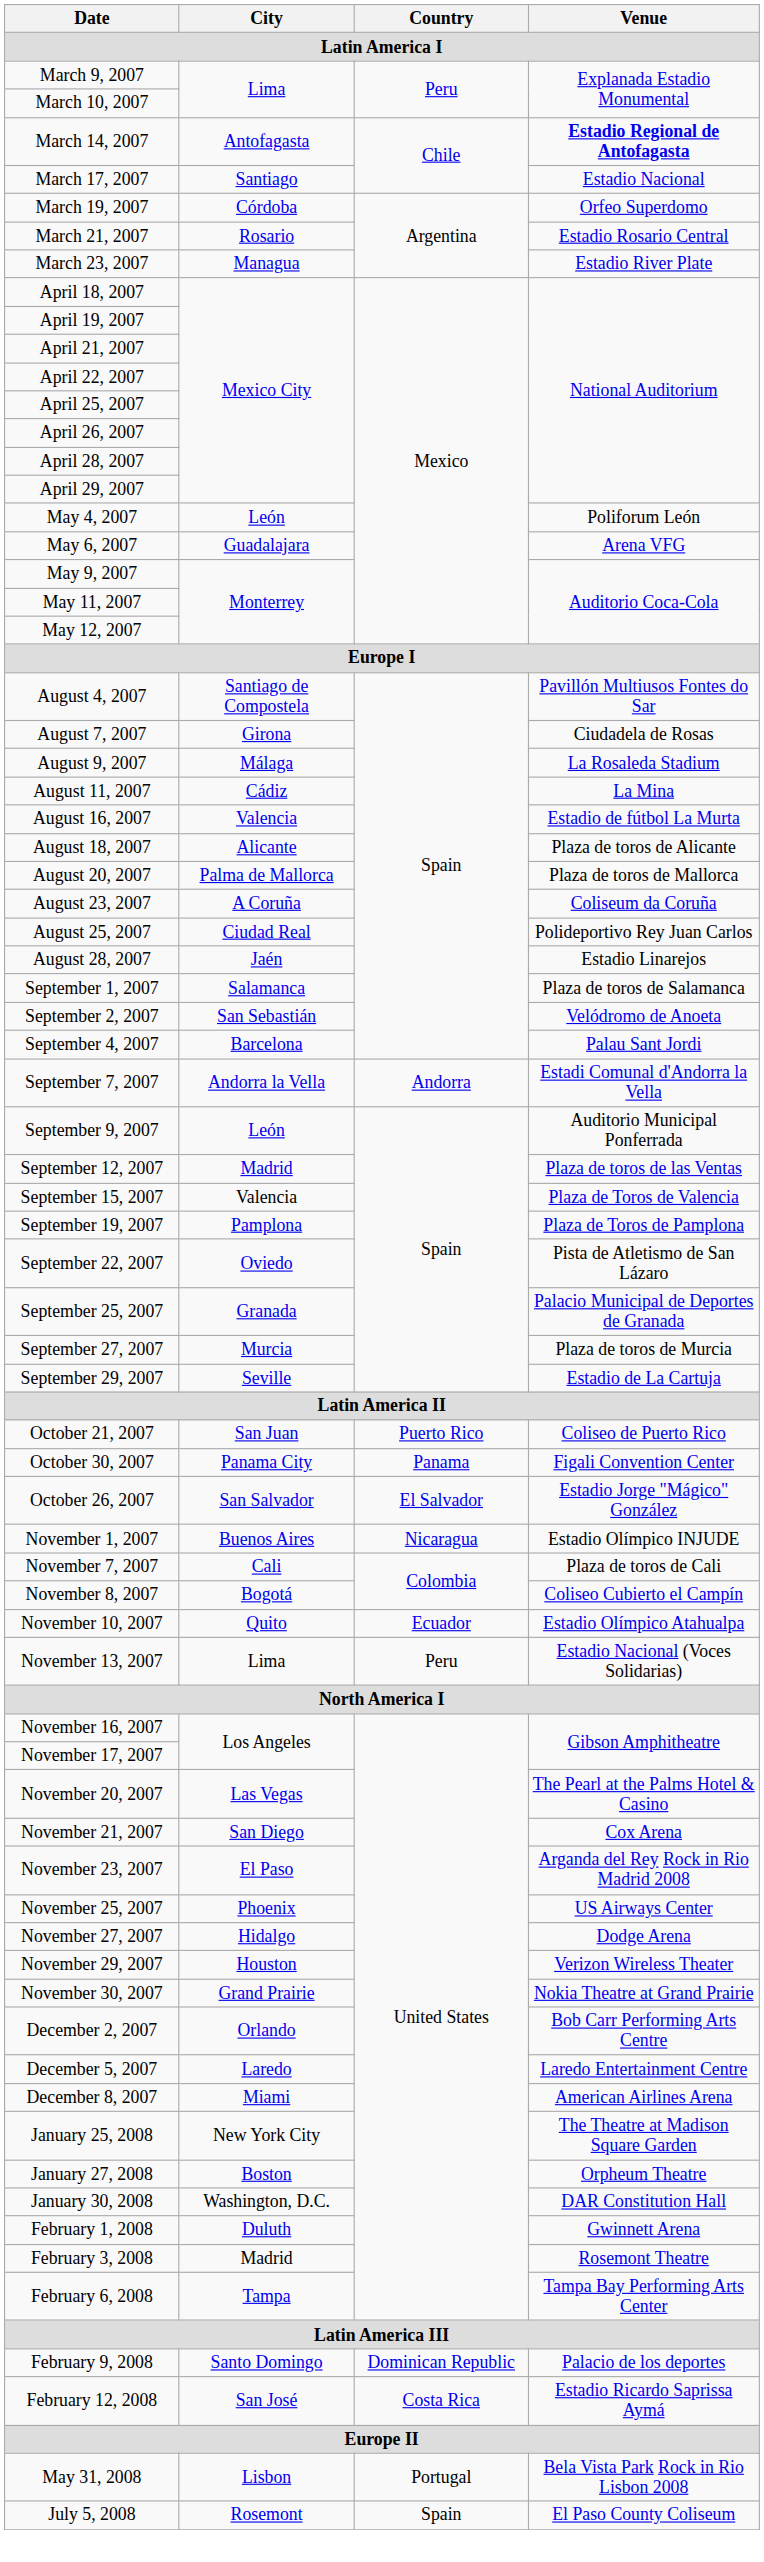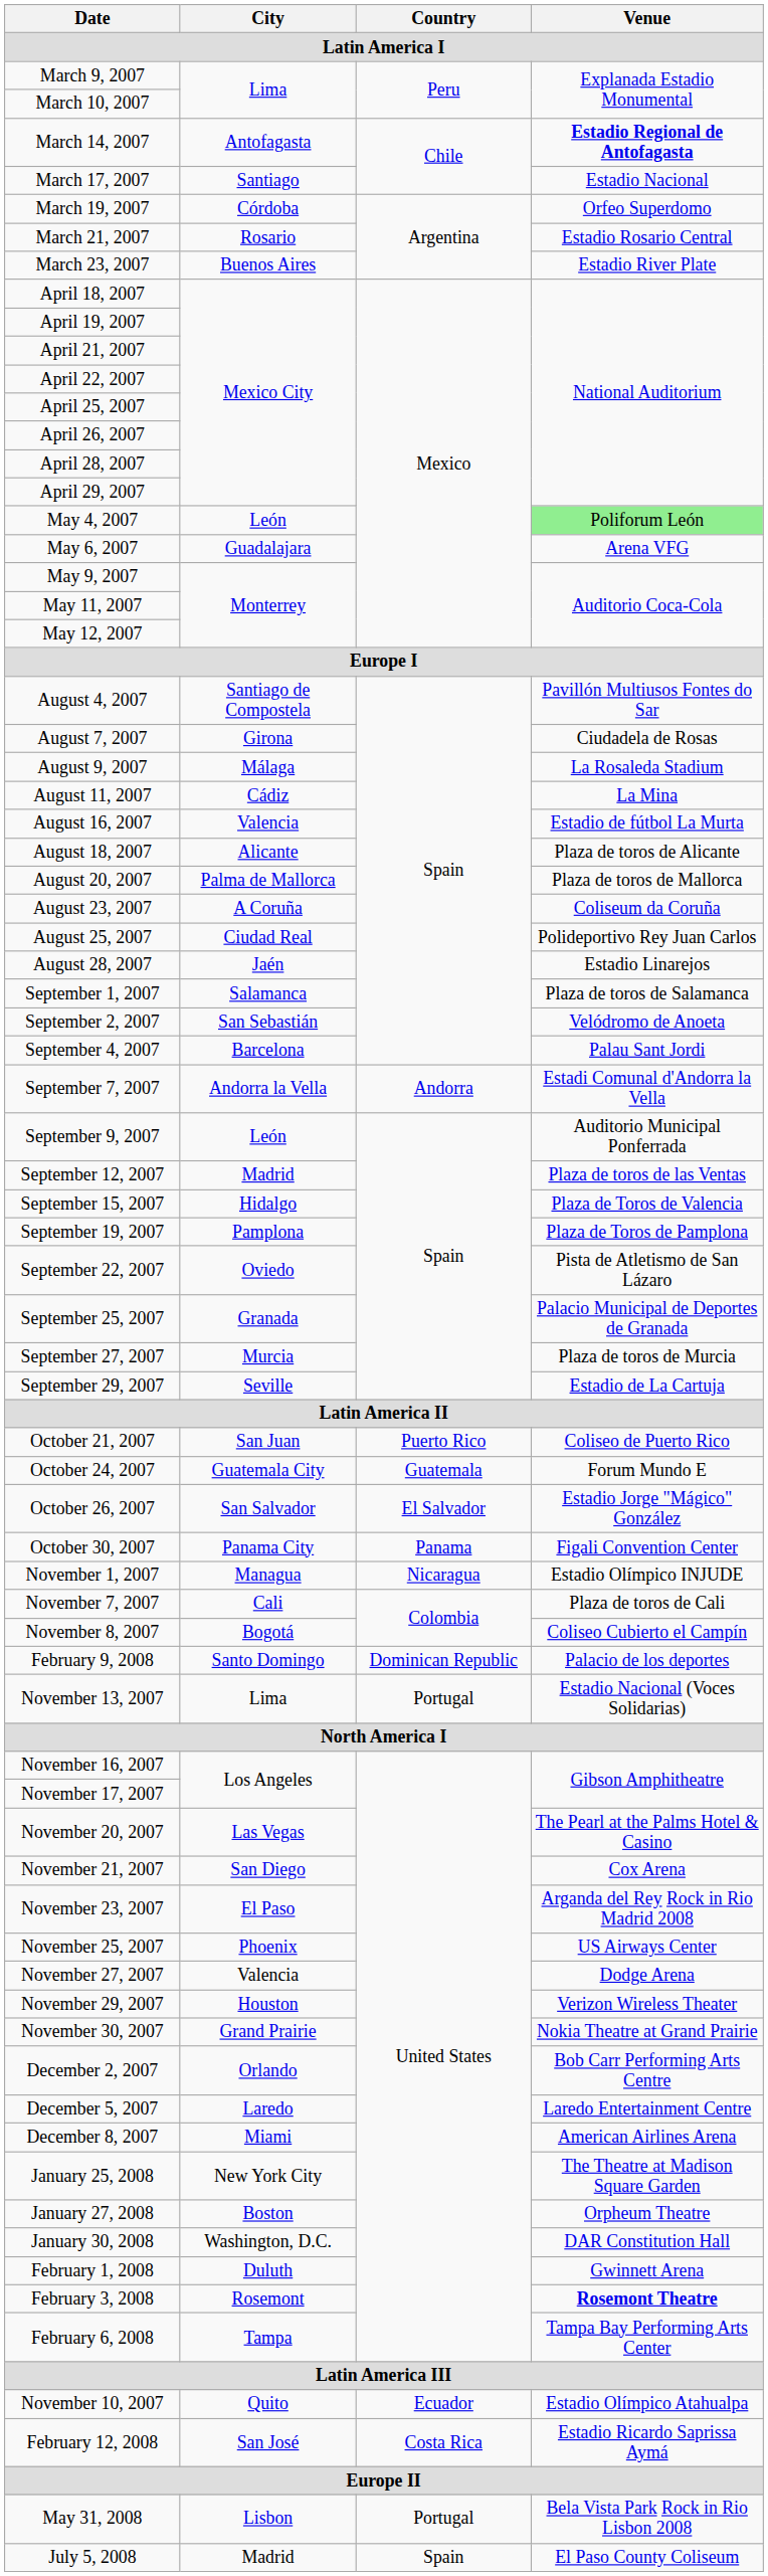March 23, 2007 | City: Managua -> Buenos Aires
May 4, 2007 | Venue: no background -> lightgreen background
September 15, 2007 | City: Valencia -> Hidalgo
+ row: October 24, 2007 | Guatemala City | Guatemala | Forum Mundo E
rows swapped: October 26, 2007 <-> October 30, 2007
November 1, 2007 | City: Buenos Aires -> Managua
rows swapped: November 10, 2007 <-> February 9, 2008
November 13, 2007 | Country: Peru -> Portugal
November 27, 2007 | City: Hidalgo -> Valencia
February 3, 2008 | City: Madrid -> Rosemont
February 3, 2008 | Venue: normal -> bold
July 5, 2008 | City: Rosemont -> Madrid
